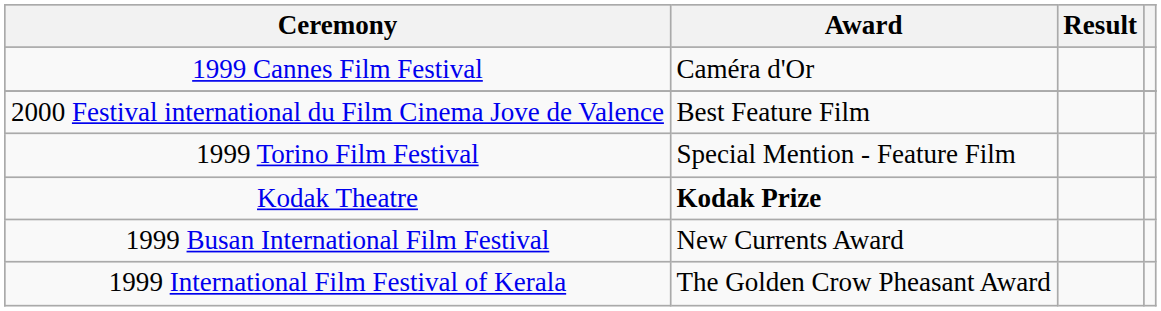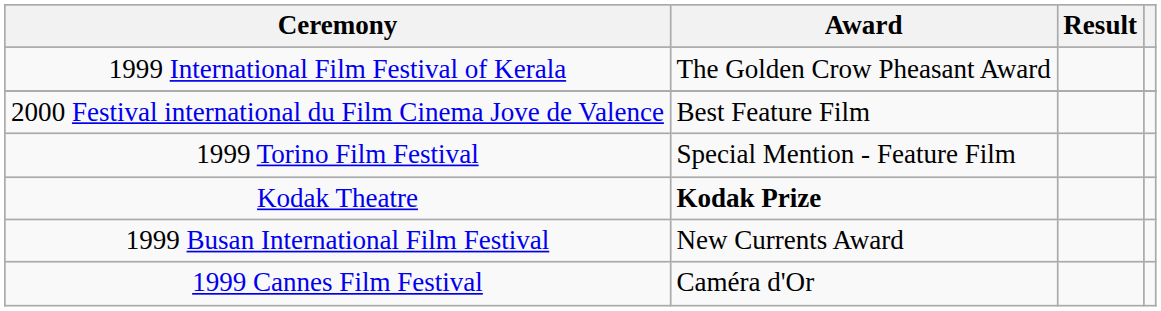rows swapped: 1999 Cannes Film Festival <-> 1999 International Film Festival of Kerala
